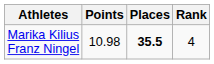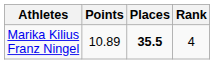Marika Kilius Franz Ningel | Points: 10.98 -> 10.89
